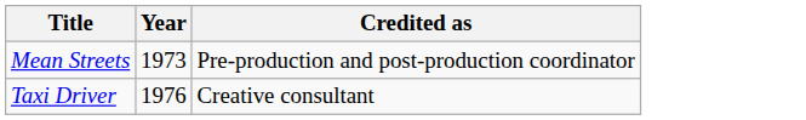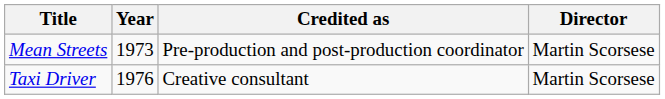+ column: Director | Martin Scorsese | Martin Scorsese
